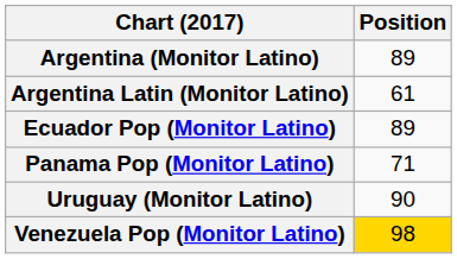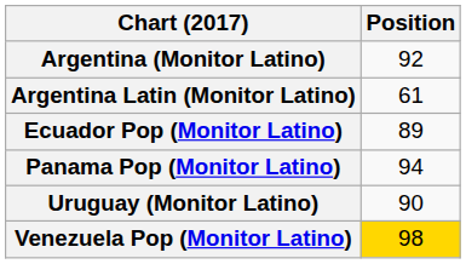Argentina (Monitor Latino) | Position: 89 -> 92
Panama Pop (Monitor Latino) | Position: 71 -> 94
